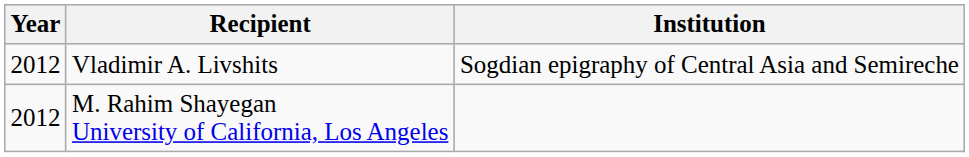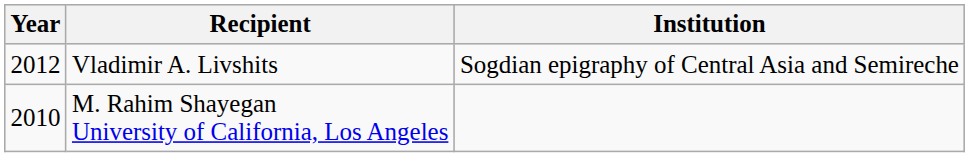M. Rahim Shayegan University of California, Los Angeles | Year: 2012 -> 2010
